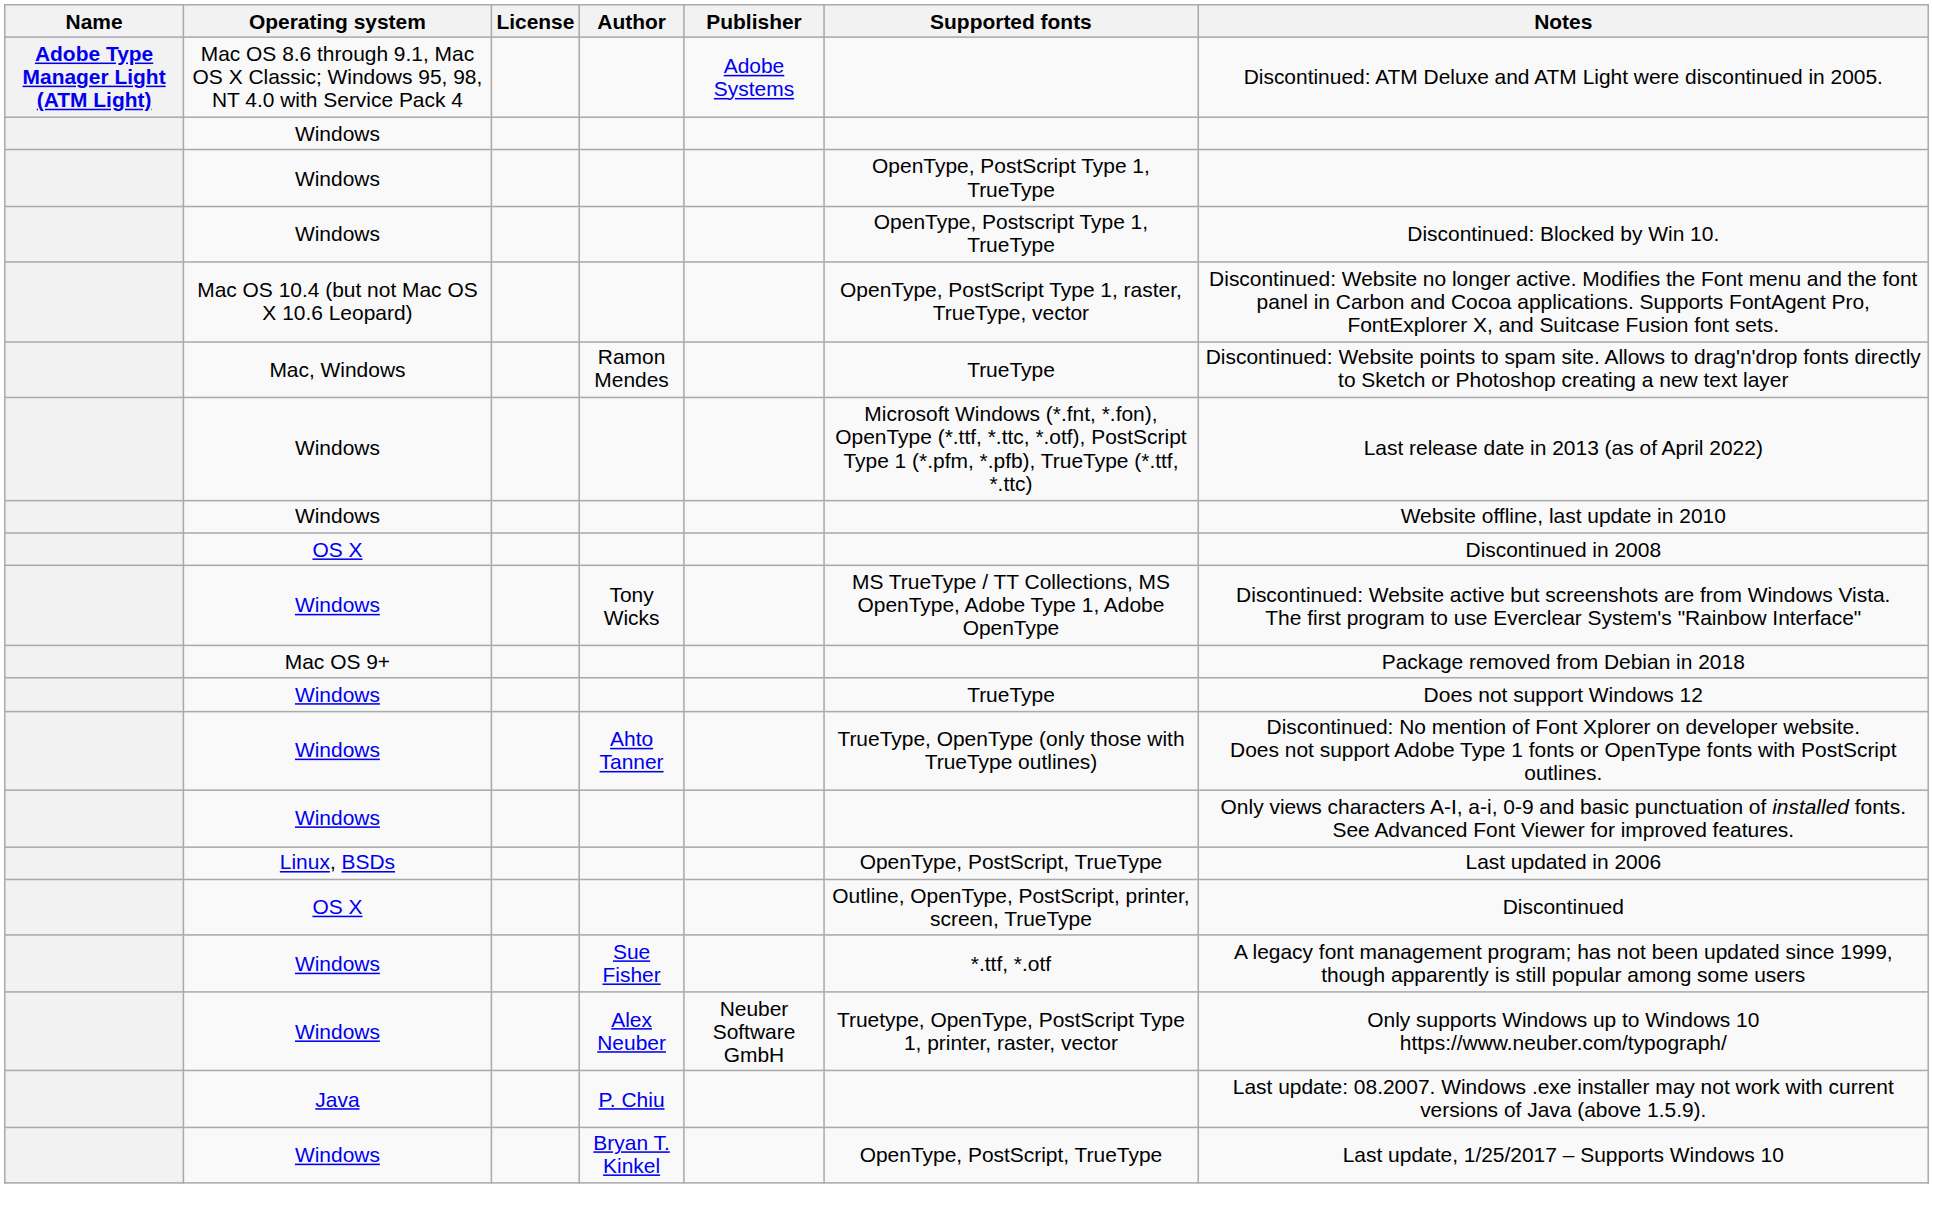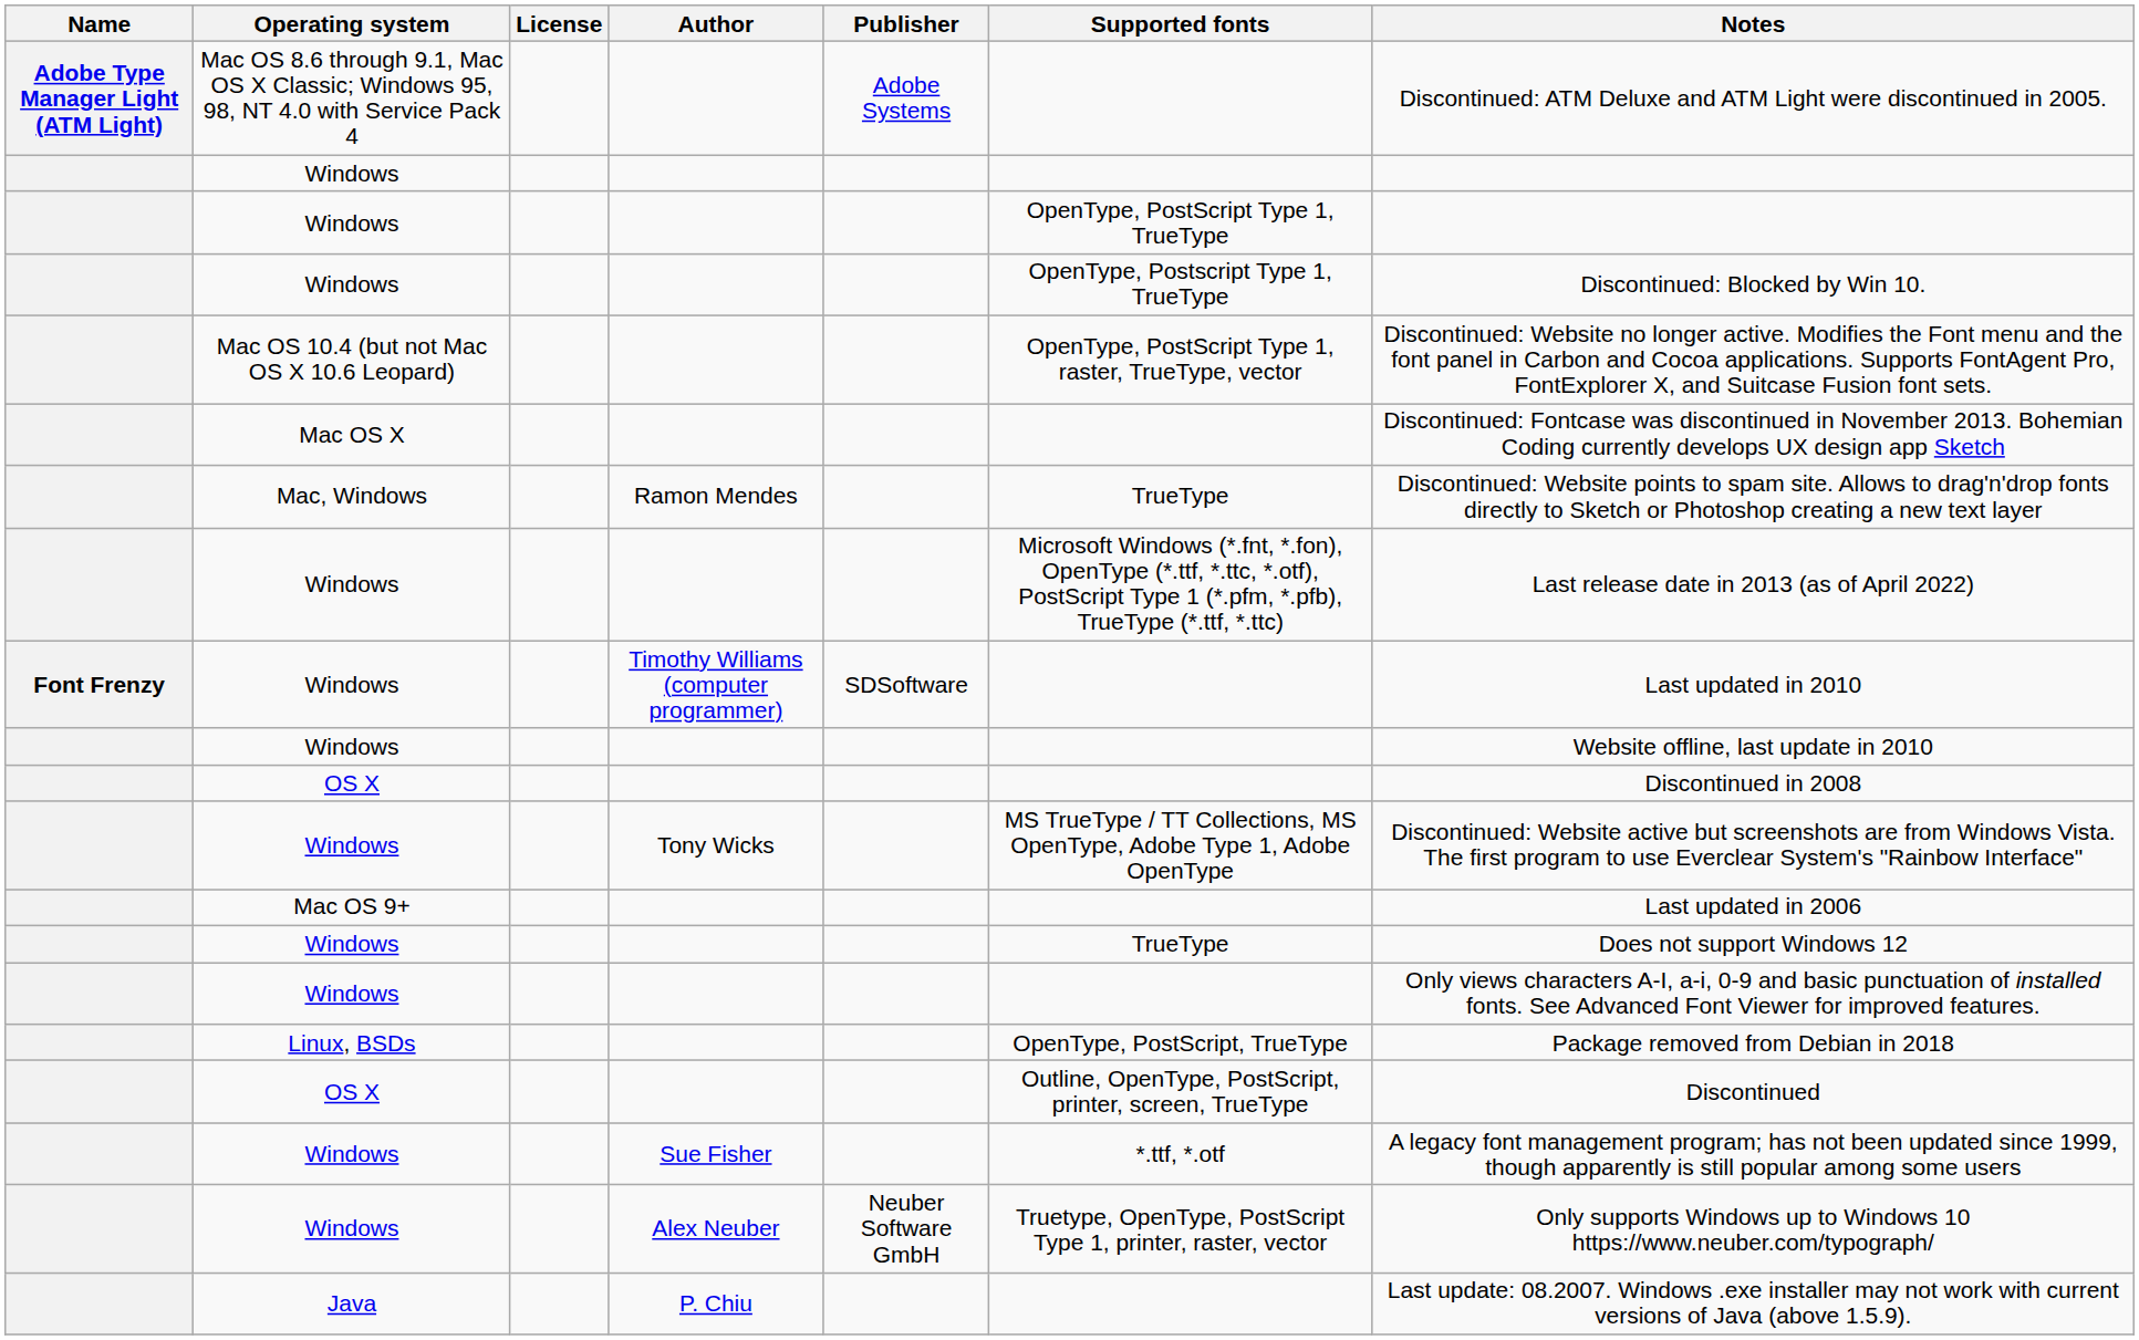+ row: Mac OS X | Discontinued: Fontcase was discontinued in November 2013. Bohemian Coding currently develops UX design app Sketch
+ row: Font Frenzy | Windows | Timothy Williams (computer programmer) | SDSoftware | Last updated in 2010
Mac OS 9+ | Notes: Package removed from Debian in 2018 -> Last updated in 2006
- row: Windows | Ahto Tanner | TrueType, OpenType (only those with TrueType outlines) | Discontinued: No mention of Font Xplorer on developer website. Does not support Adobe Type 1 fonts or OpenType fonts with PostScript outlines.
Linux, BSDs | Notes: Last updated in 2006 -> Package removed from Debian in 2018
- row: Windows | Bryan T. Kinkel | OpenType, PostScript, TrueType | Last update, 1/25/2017 – Supports Windows 10
